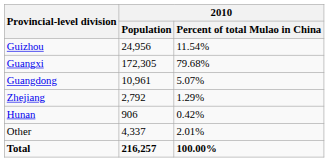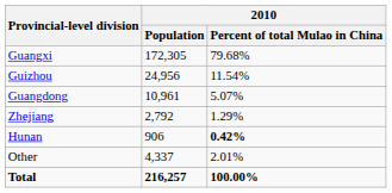rows swapped: Guangxi <-> Guizhou
Hunan | 2010 / Percent of total Mulao in China: normal -> bold
